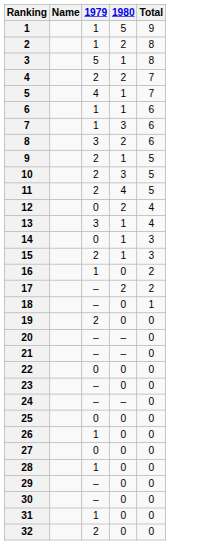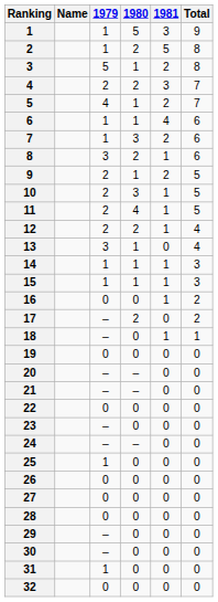+ column: 1981 | 3 | 5 | 2 | 3 | 2 | 4 | 2 | 1 | 2 | 1 | 1 | 1 | 0 | 1 | 1 | 1 | 0 | 1 | 0 | 0 | 0 | 0 | 0 | 0 | 0 | 0 | 0 | 0 | 0 | 0 | 0 | 0
12 | 1979: 0 -> 2
14 | 1979: 0 -> 1
15 | 1979: 2 -> 1
16 | 1979: 1 -> 0
19 | 1979: 2 -> 0
25 | 1979: 0 -> 1
26 | 1979: 1 -> 0
28 | 1979: 1 -> 0
32 | 1979: 2 -> 0
